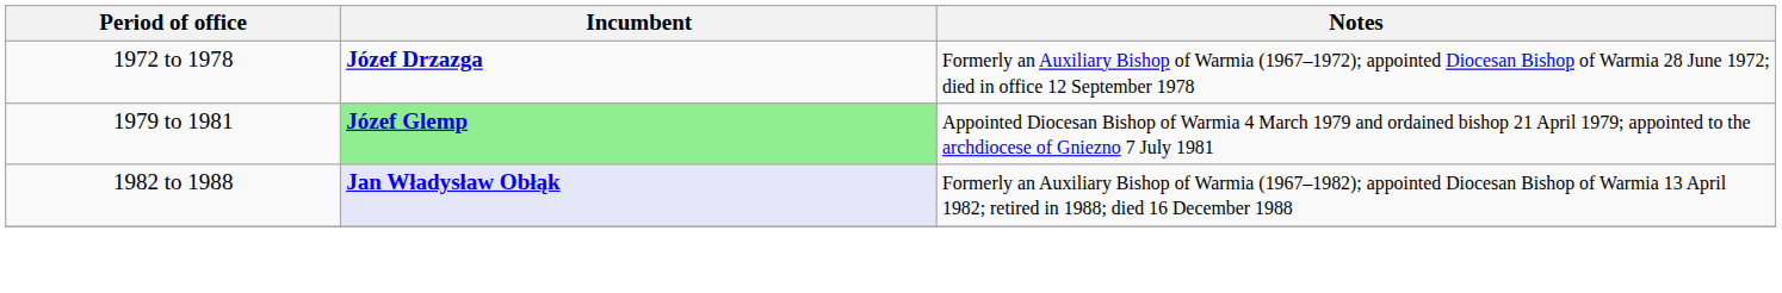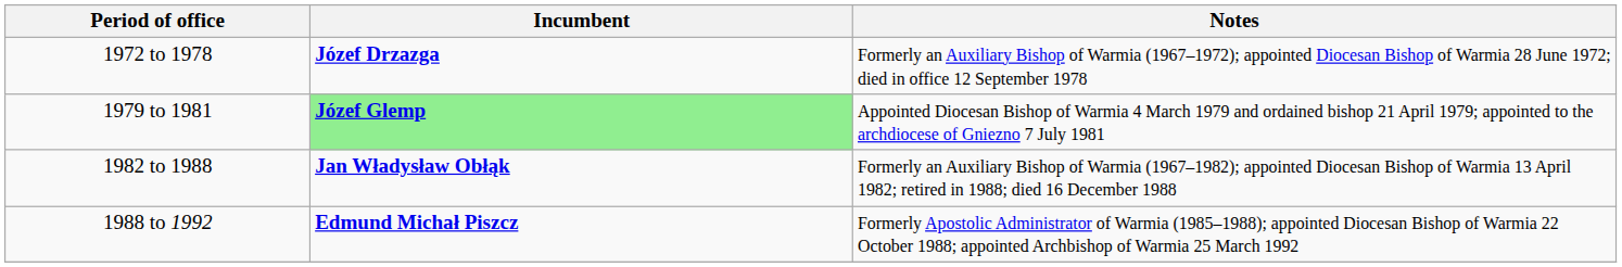1982 to 1988 | Incumbent: lavender background -> no background
+ row: 1988 to 1992 | Edmund Michał Piszcz | Formerly Apostolic Administrator of Warmia (1985–1988); appointed Diocesan Bishop of Warmia 22 October 1988; appointed Archbishop of Warmia 25 March 1992
